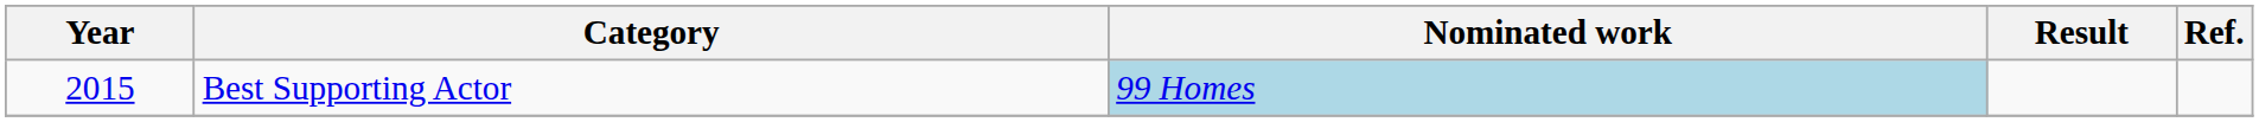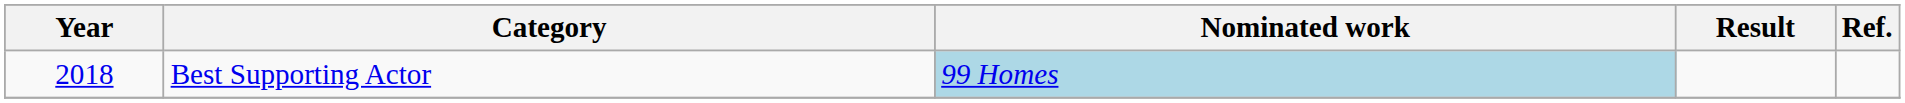Best Supporting Actor | Year: 2015 -> 2018
